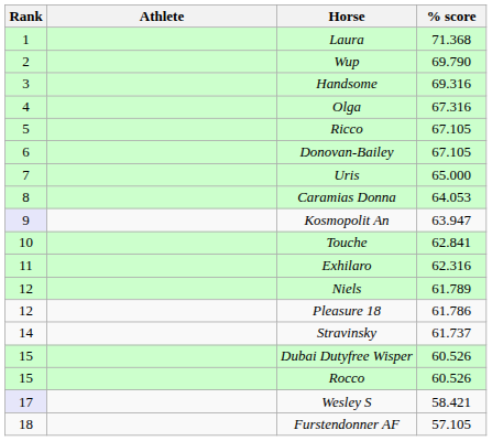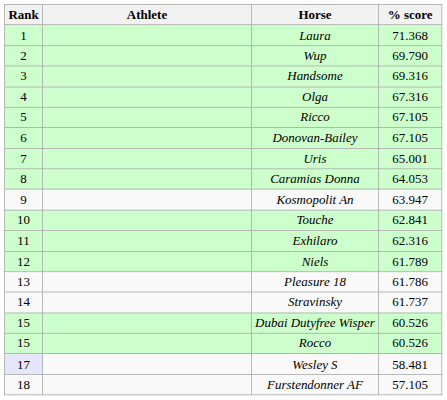Uris | % score: 65.000 -> 65.001
Kosmopolit An | Rank: lavender background -> no background
Pleasure 18 | Rank: 12 -> 13
Wesley S | % score: 58.421 -> 58.481
